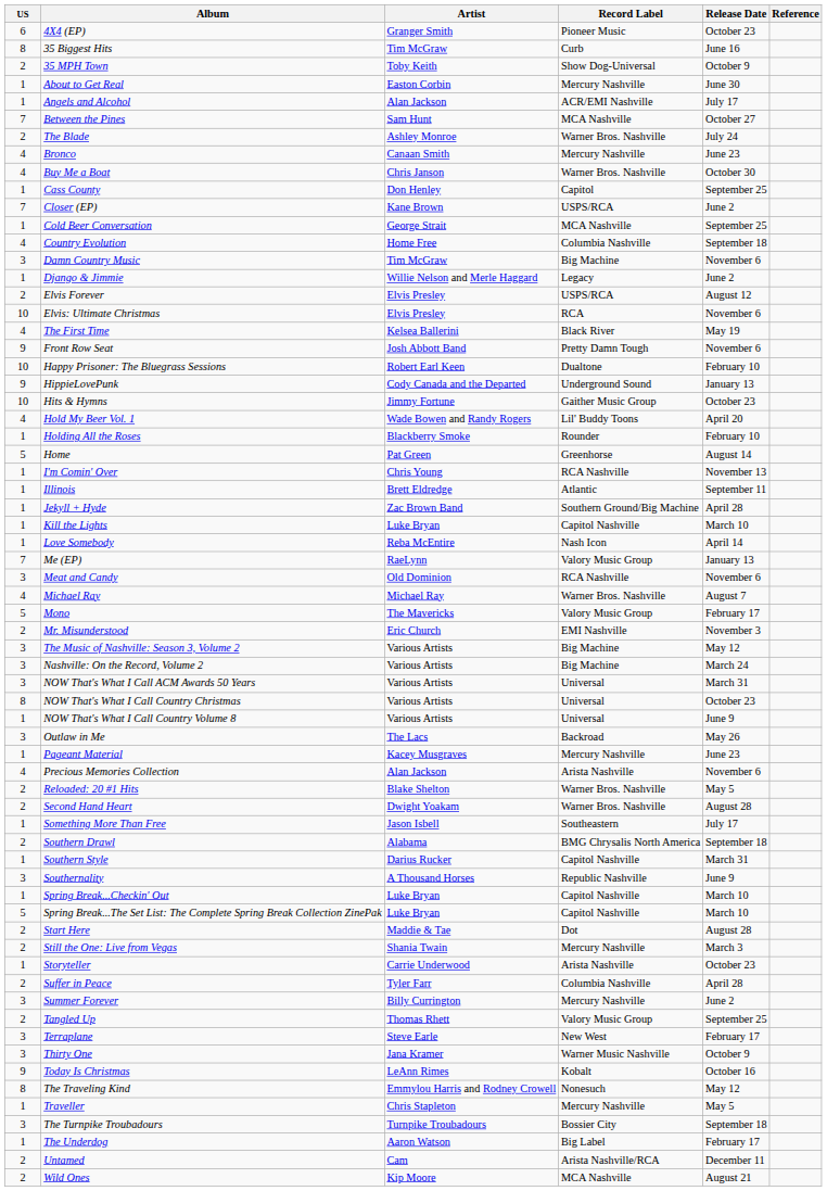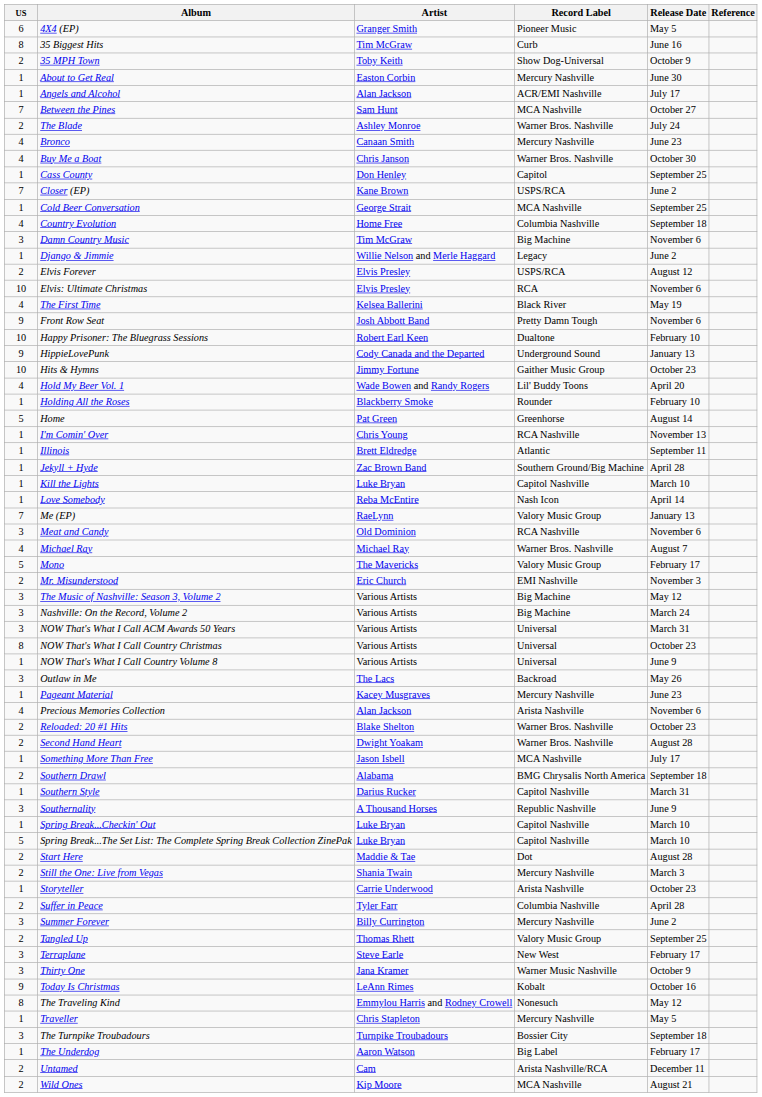4X4 (EP) | Release Date: October 23 -> May 5
Reloaded: 20 #1 Hits | Release Date: May 5 -> October 23
Something More Than Free | Record Label: Southeastern -> MCA Nashville
